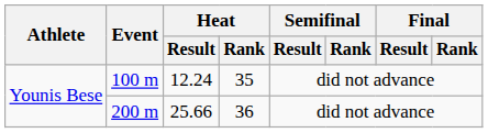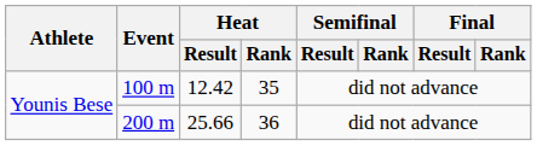100 m | Heat / Result: 12.24 -> 12.42
